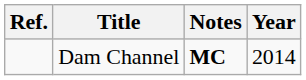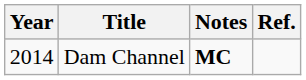columns swapped: Year <-> Ref.
